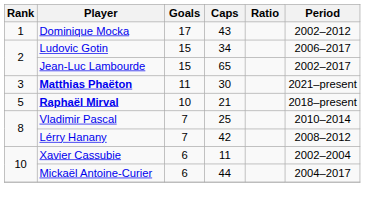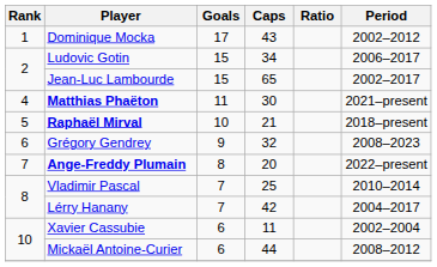Matthias Phaëton | Rank: 3 -> 4
+ row: 6 | Grégory Gendrey | 9 | 32 | 2008–2023
+ row: 7 | Ange-Freddy Plumain | 8 | 20 | 2022–present
Lérry Hanany | Period: 2008–2012 -> 2004–2017
Mickaël Antoine-Curier | Period: 2004–2017 -> 2008–2012
